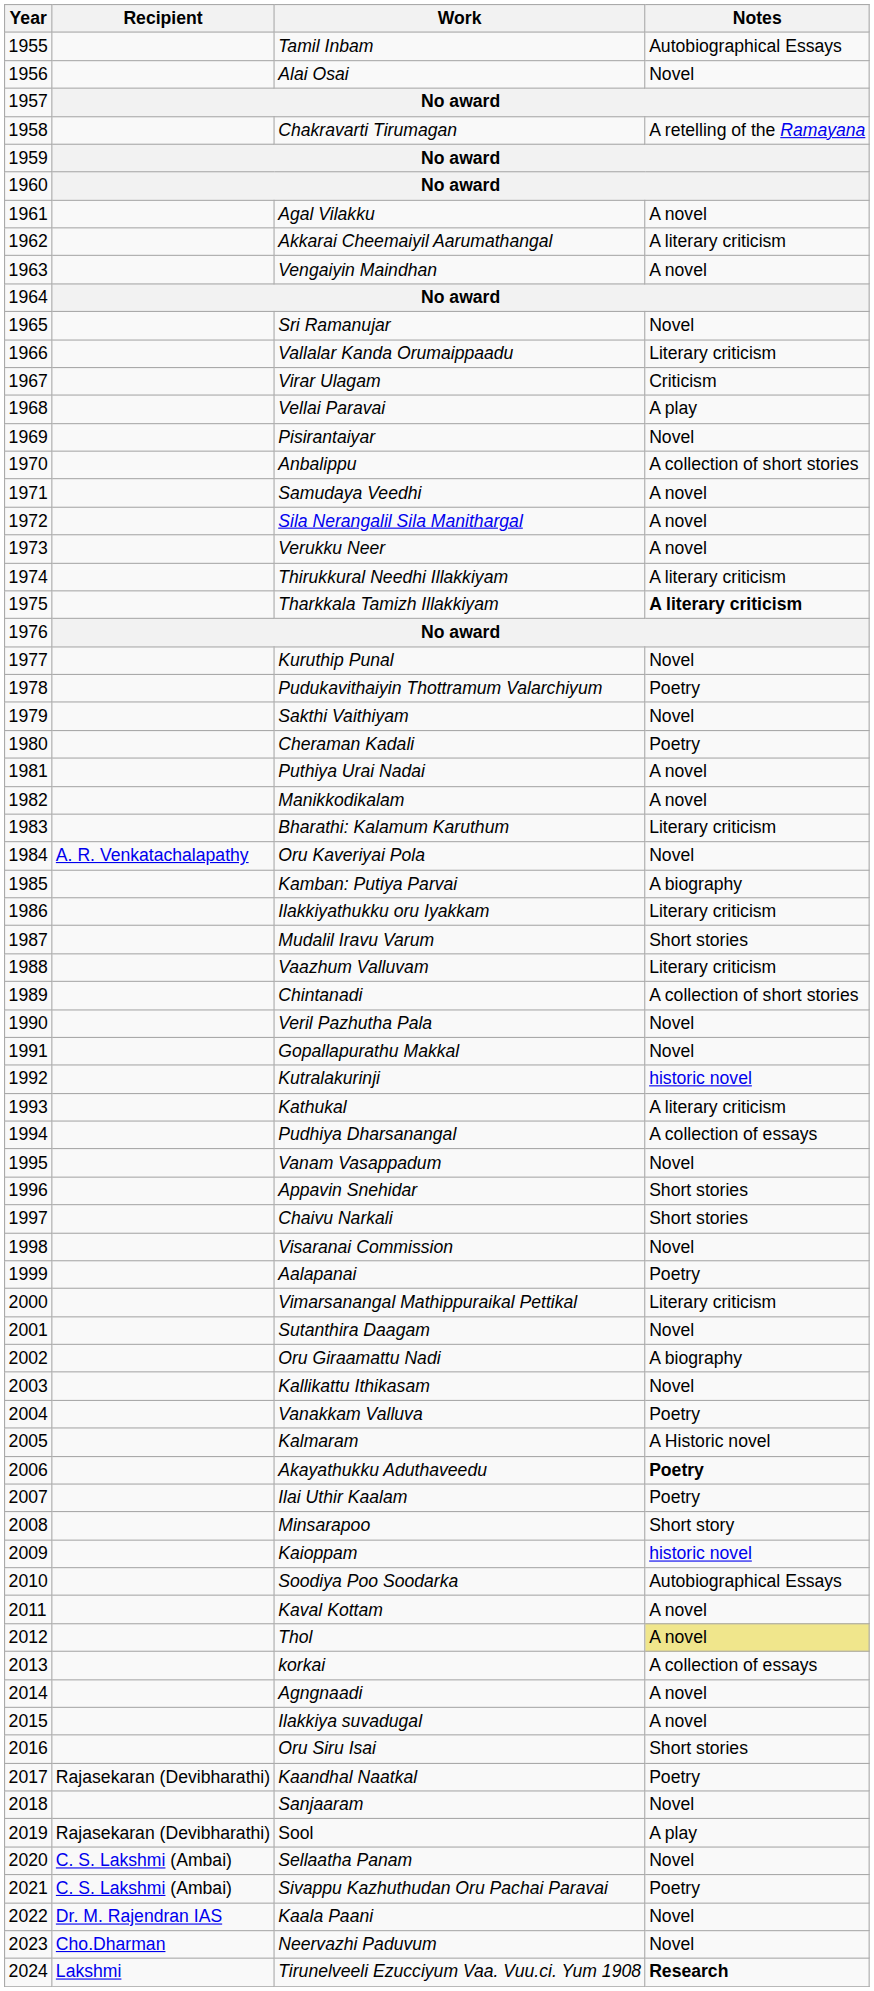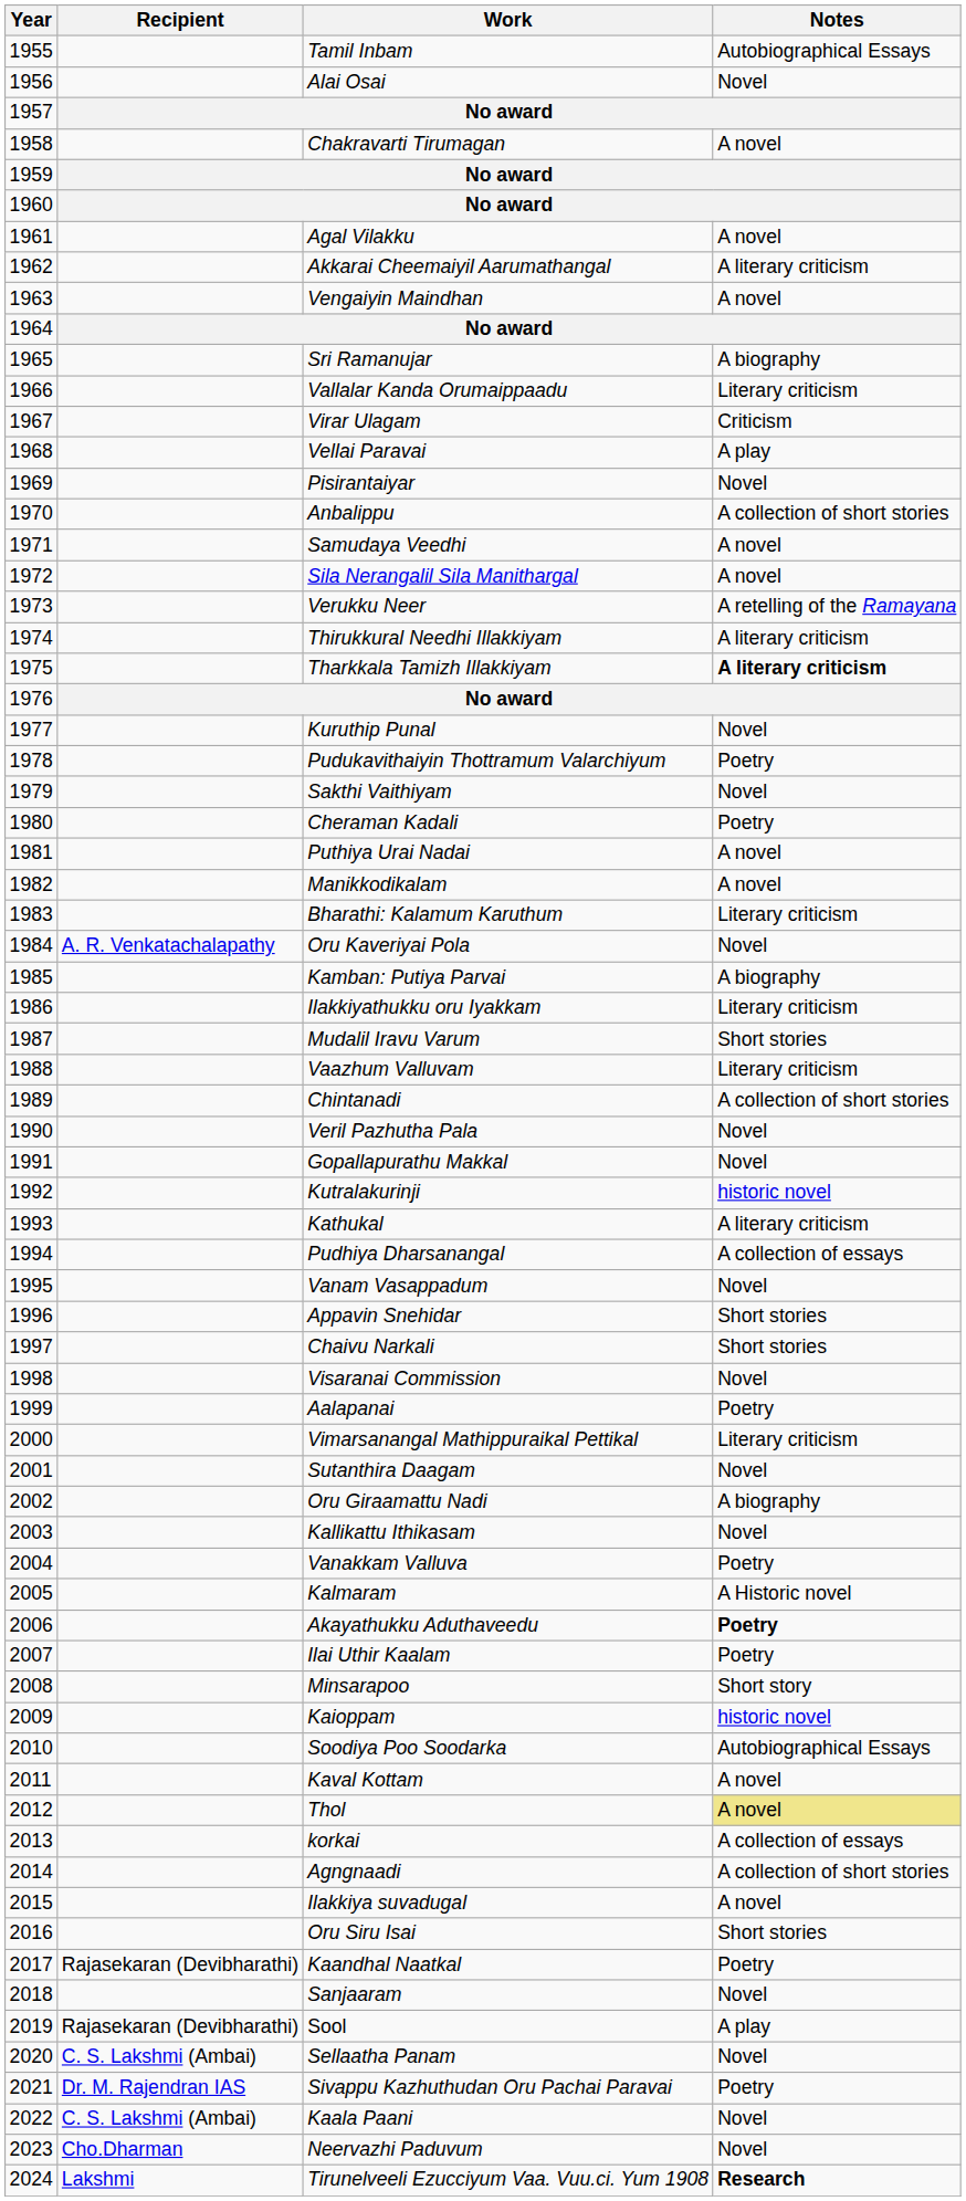Chakravarti Tirumagan | Notes: A retelling of the Ramayana -> A novel
Sri Ramanujar | Notes: Novel -> A biography
Verukku Neer | Notes: A novel -> A retelling of the Ramayana
Agngnaadi | Notes: A novel -> A collection of short stories
Sivappu Kazhuthudan Oru Pachai Paravai | Recipient: C. S. Lakshmi (Ambai) -> Dr. M. Rajendran IAS
Kaala Paani | Recipient: Dr. M. Rajendran IAS -> C. S. Lakshmi (Ambai)
